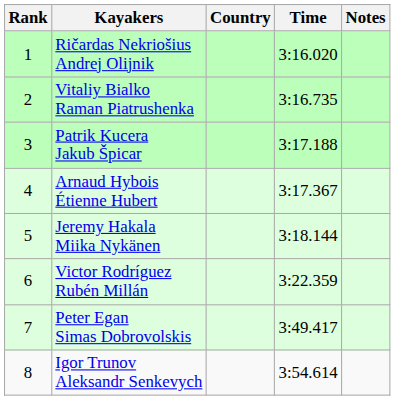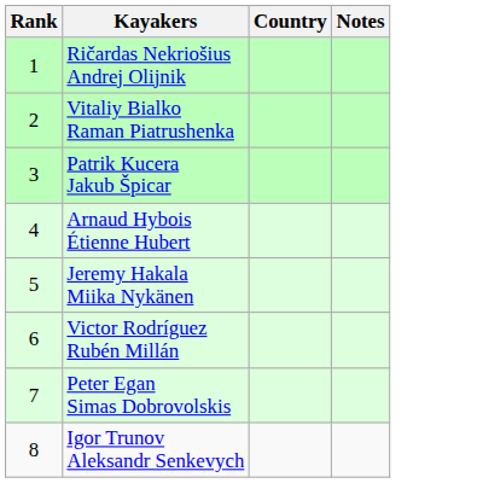- column: Time | 3:16.020 | 3:16.735 | 3:17.188 | 3:17.367 | 3:18.144 | 3:22.359 | 3:49.417 | 3:54.614
